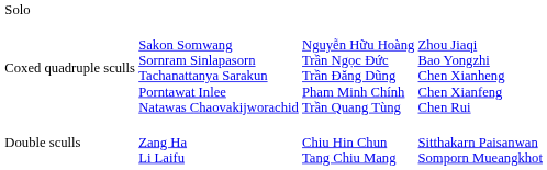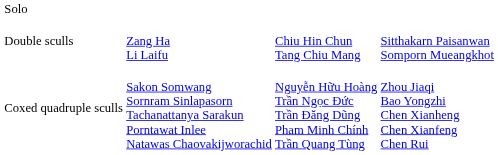rows swapped: Double sculls <-> Coxed quadruple sculls
